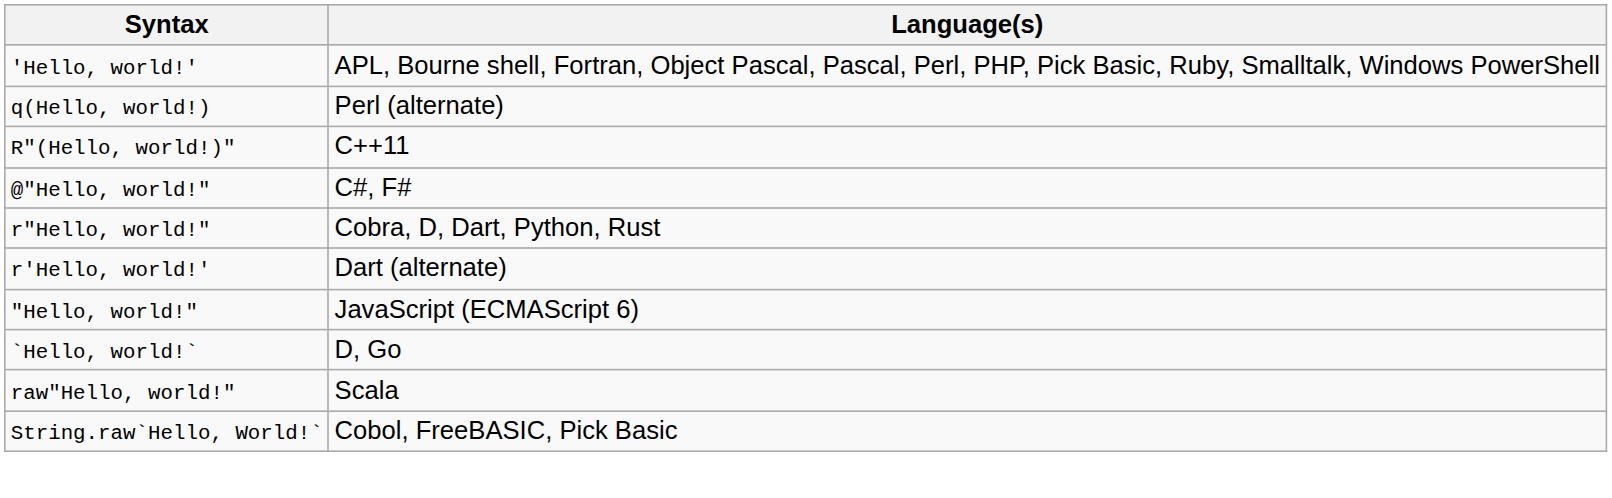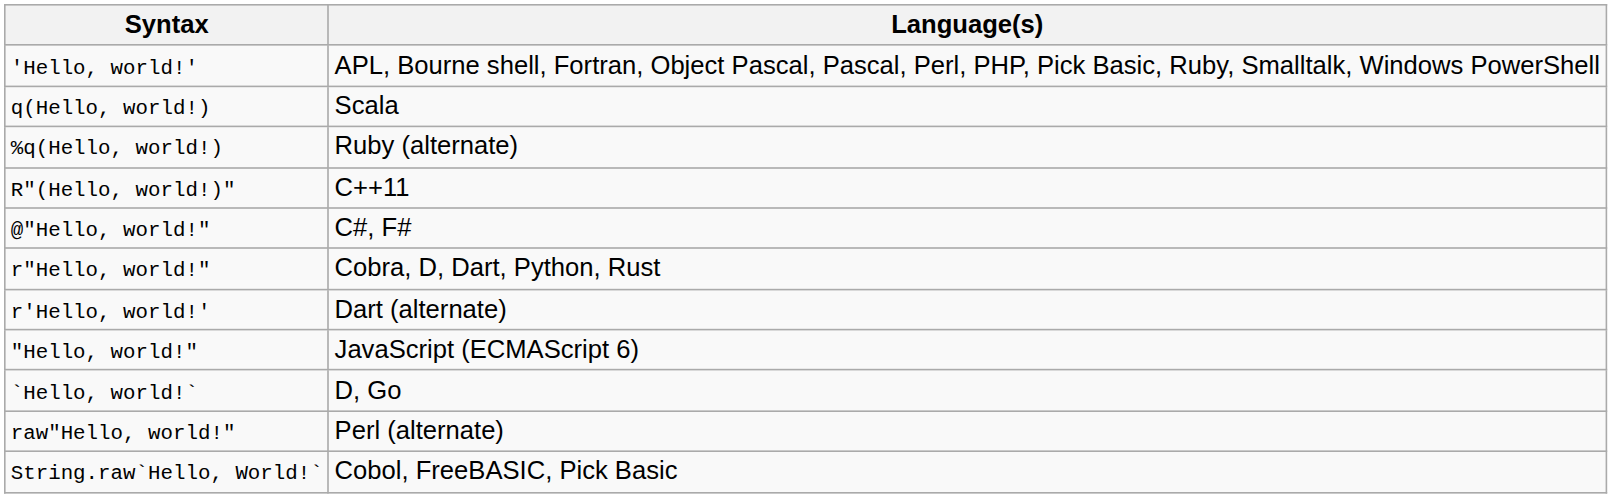q(Hello, world!) | Language(s): Perl (alternate) -> Scala
+ row: %q(Hello, world!) | Ruby (alternate)
raw"Hello, world!" | Language(s): Scala -> Perl (alternate)
